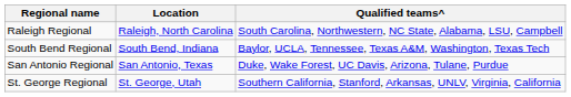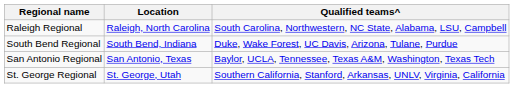South Bend Regional | Qualified teams^: Baylor, UCLA, Tennessee, Texas A&M, Washington, Texas Tech -> Duke, Wake Forest, UC Davis, Arizona, Tulane, Purdue
San Antonio Regional | Qualified teams^: Duke, Wake Forest, UC Davis, Arizona, Tulane, Purdue -> Baylor, UCLA, Tennessee, Texas A&M, Washington, Texas Tech
